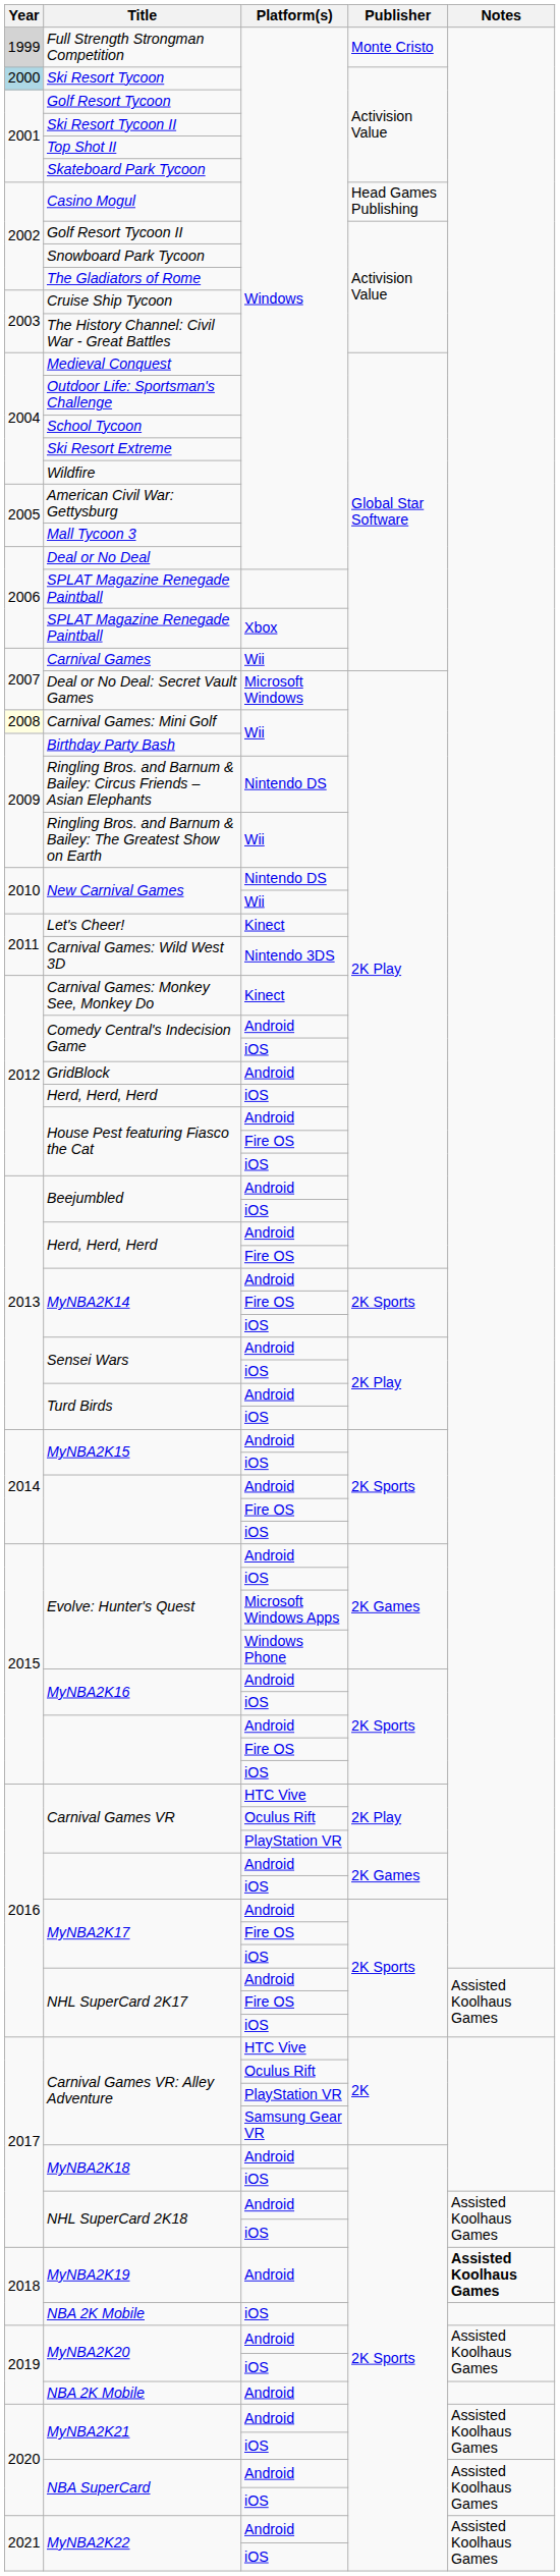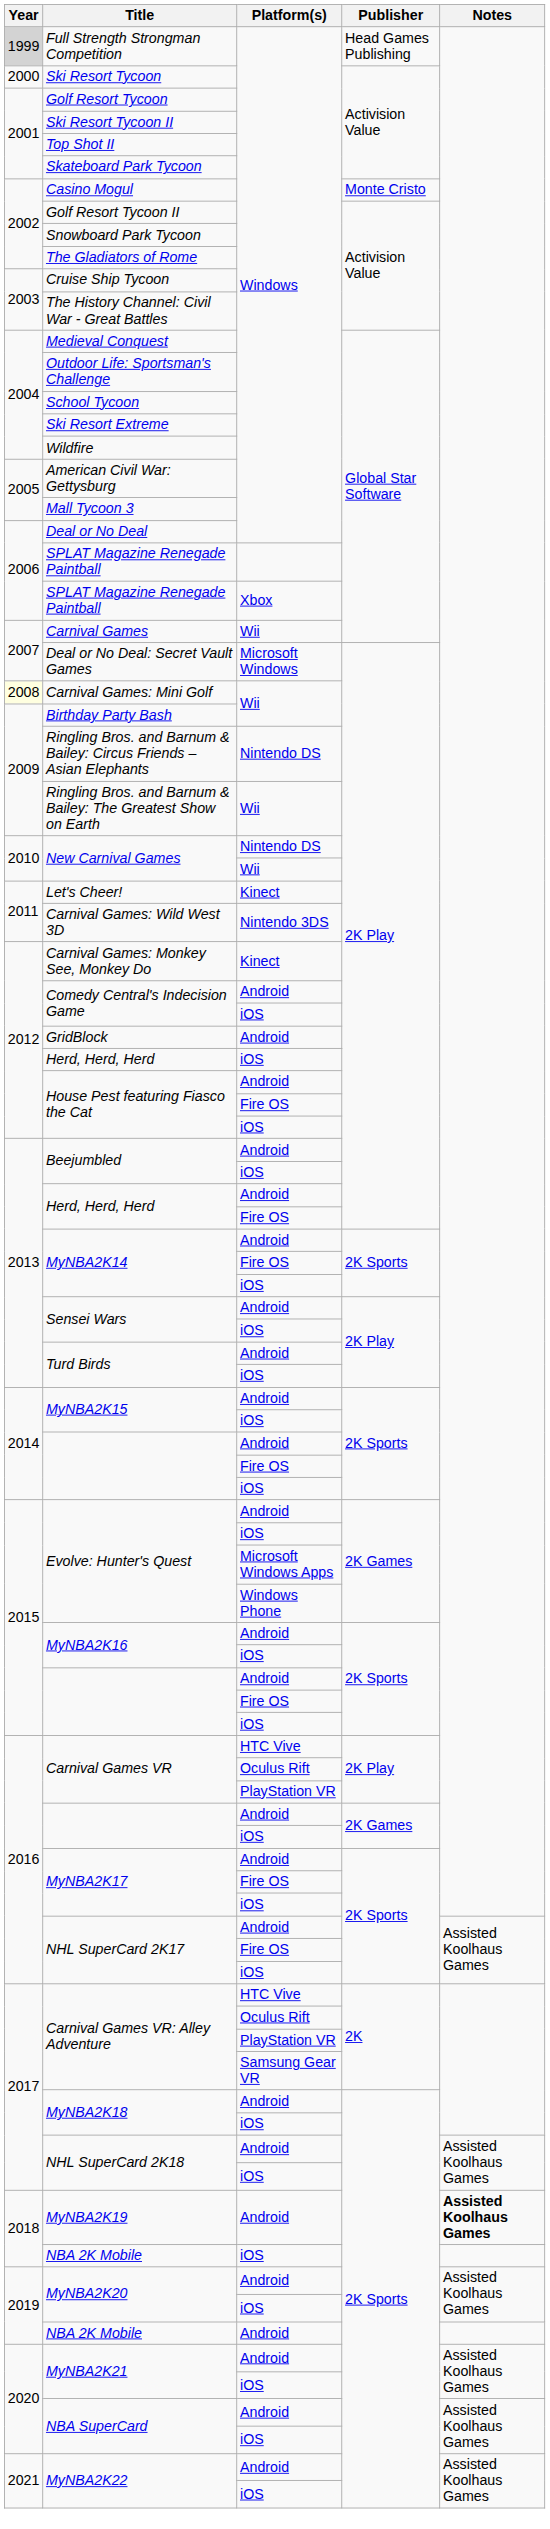Full Strength Strongman Competition | Publisher: Monte Cristo -> Head Games Publishing
Ski Resort Tycoon | Year: lightblue background -> no background
Casino Mogul | Publisher: Head Games Publishing -> Monte Cristo
